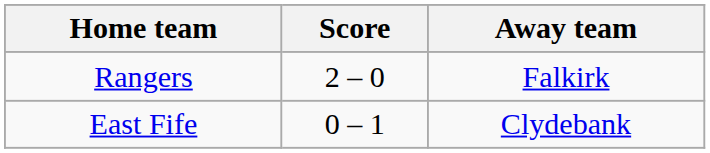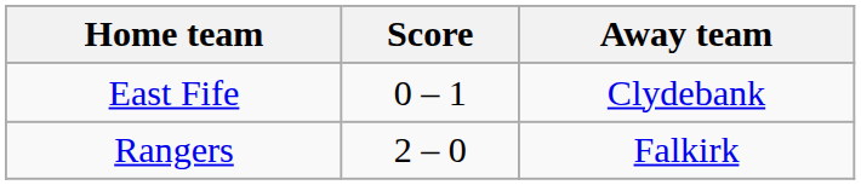rows swapped: East Fife <-> Rangers
